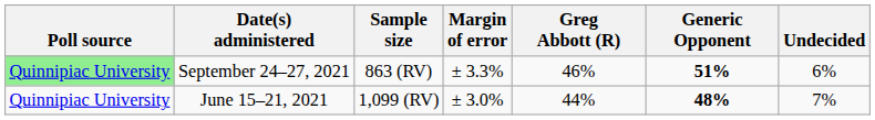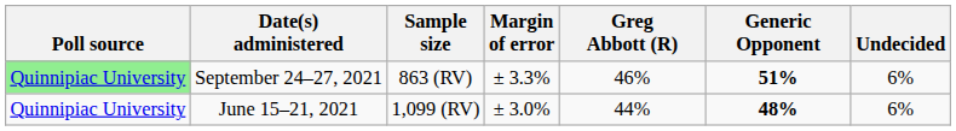June 15–21, 2021 | Undecided: 7% -> 6%
